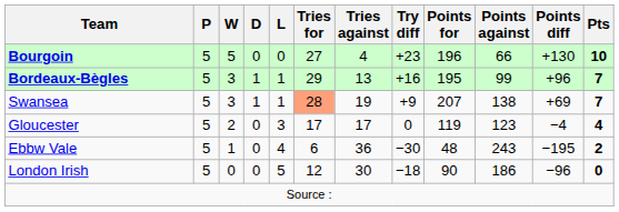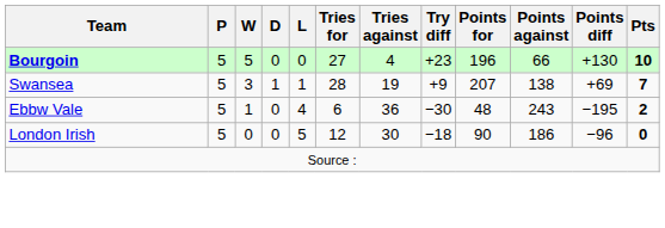- row: Bordeaux-Bègles | 5 | 3 | 1 | 1 | 29 | 13 | +16 | 195 | 99 | +96 | 7
Swansea | Tries for: lightsalmon background -> no background
- row: Gloucester | 5 | 2 | 0 | 3 | 17 | 17 | 0 | 119 | 123 | −4 | 4
